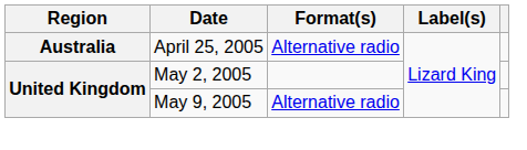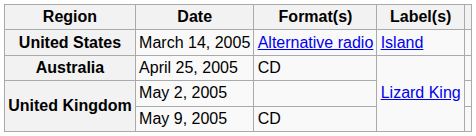+ row: United States | March 14, 2005 | Alternative radio | Island
April 25, 2005 | Format(s): Alternative radio -> CD
May 9, 2005 | Format(s): Alternative radio -> CD
